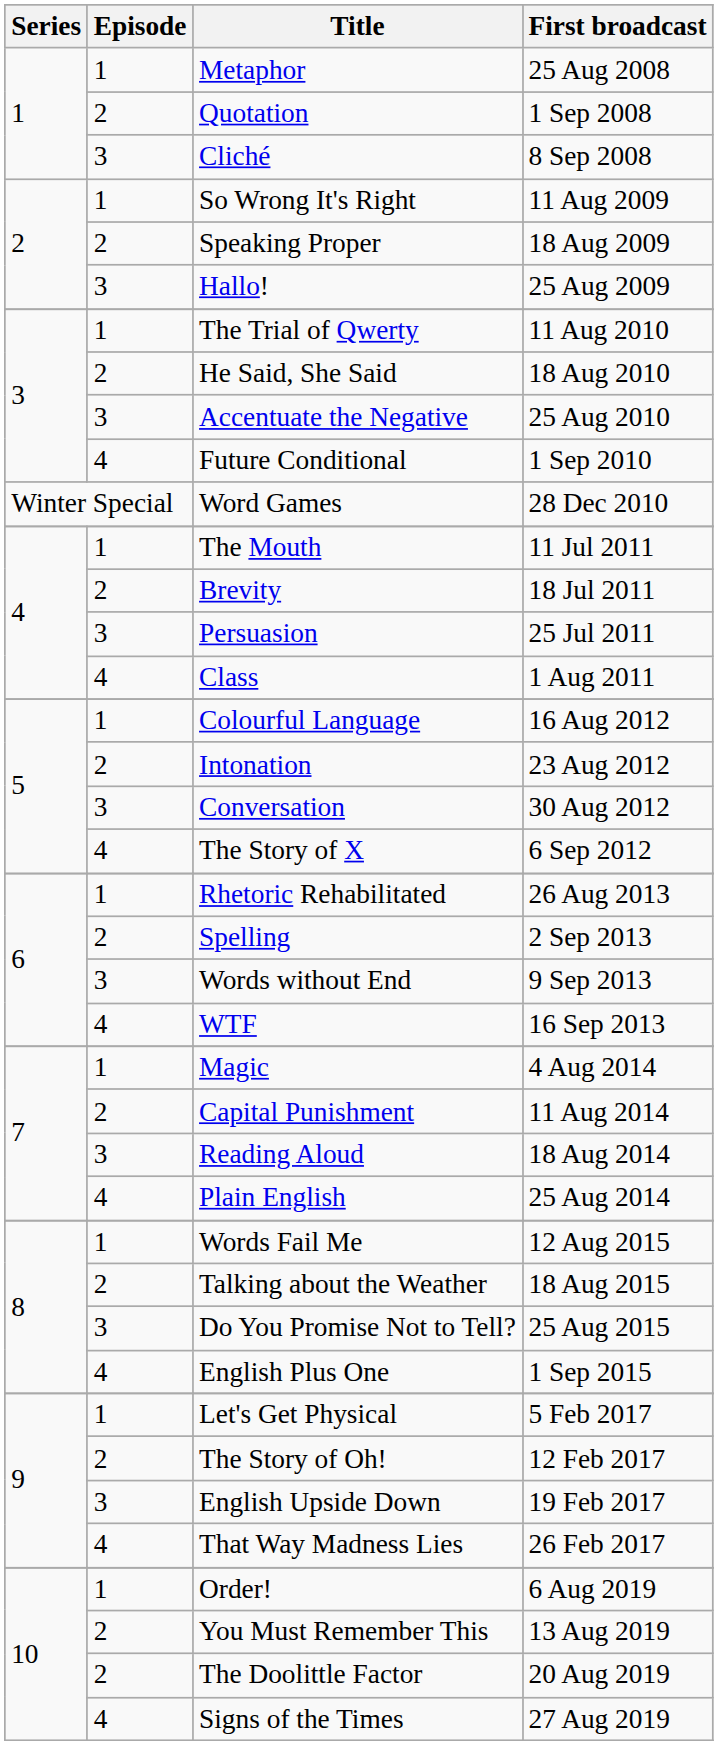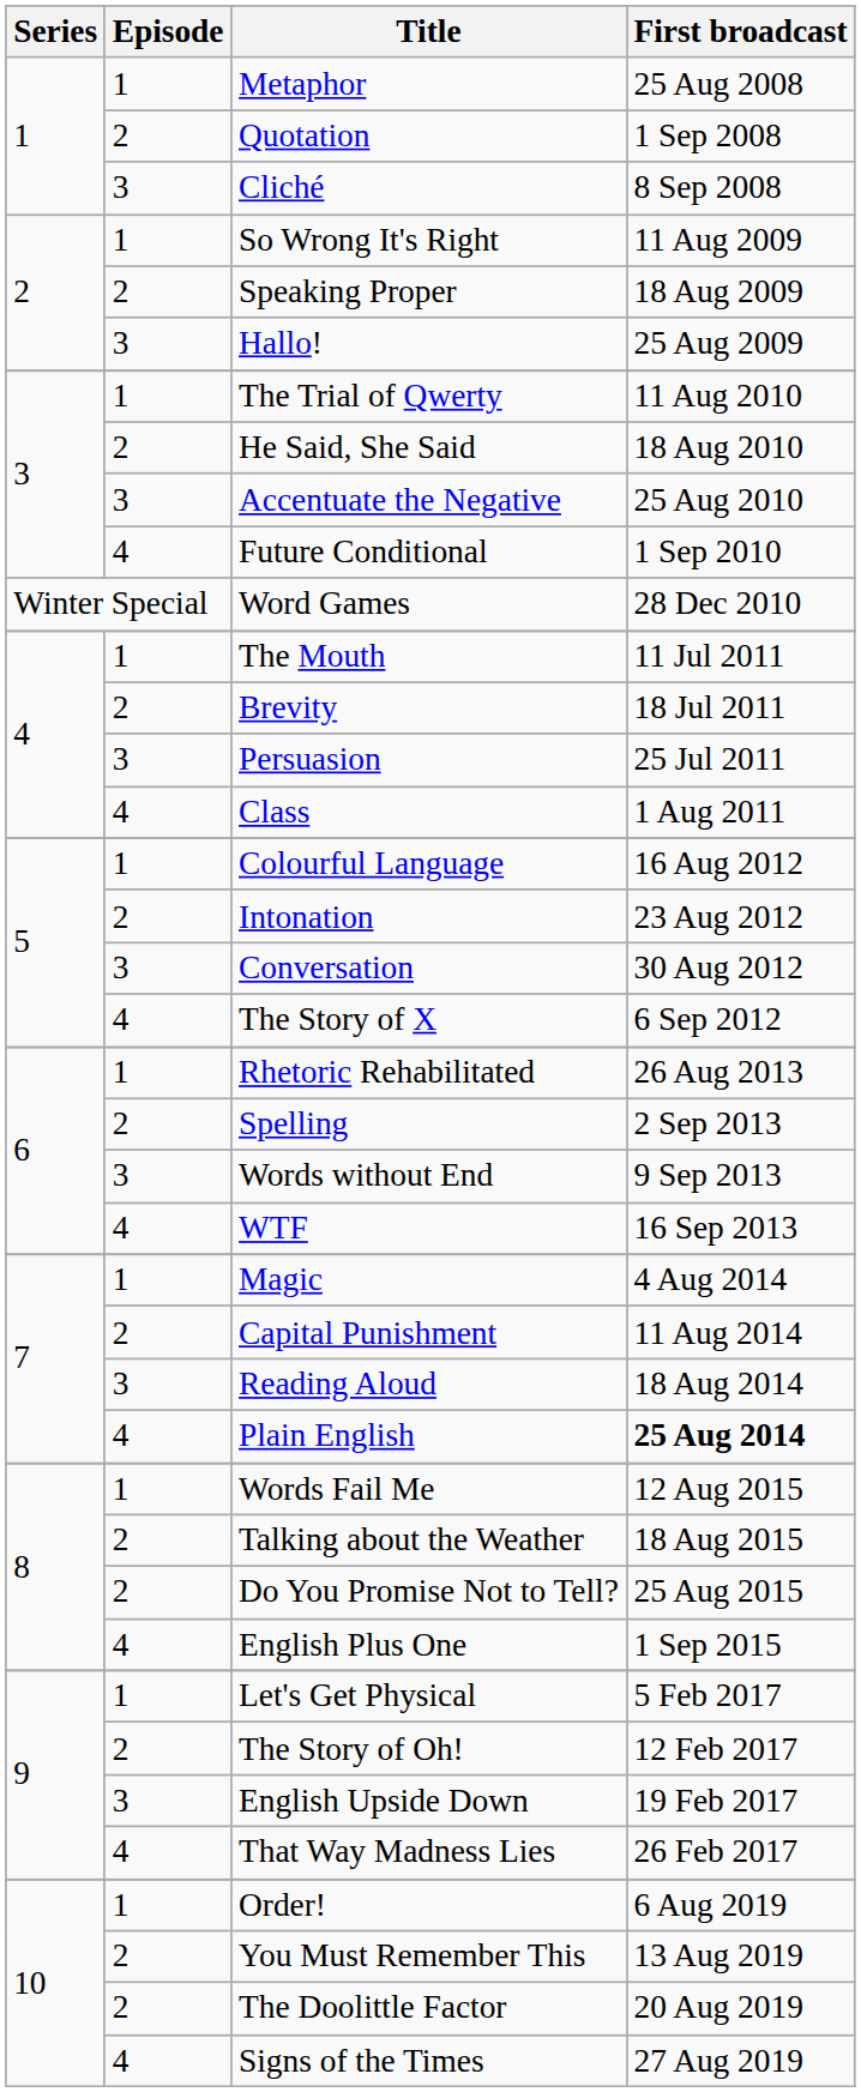Plain English | First broadcast: normal -> bold
Do You Promise Not to Tell? | Episode: 3 -> 2
